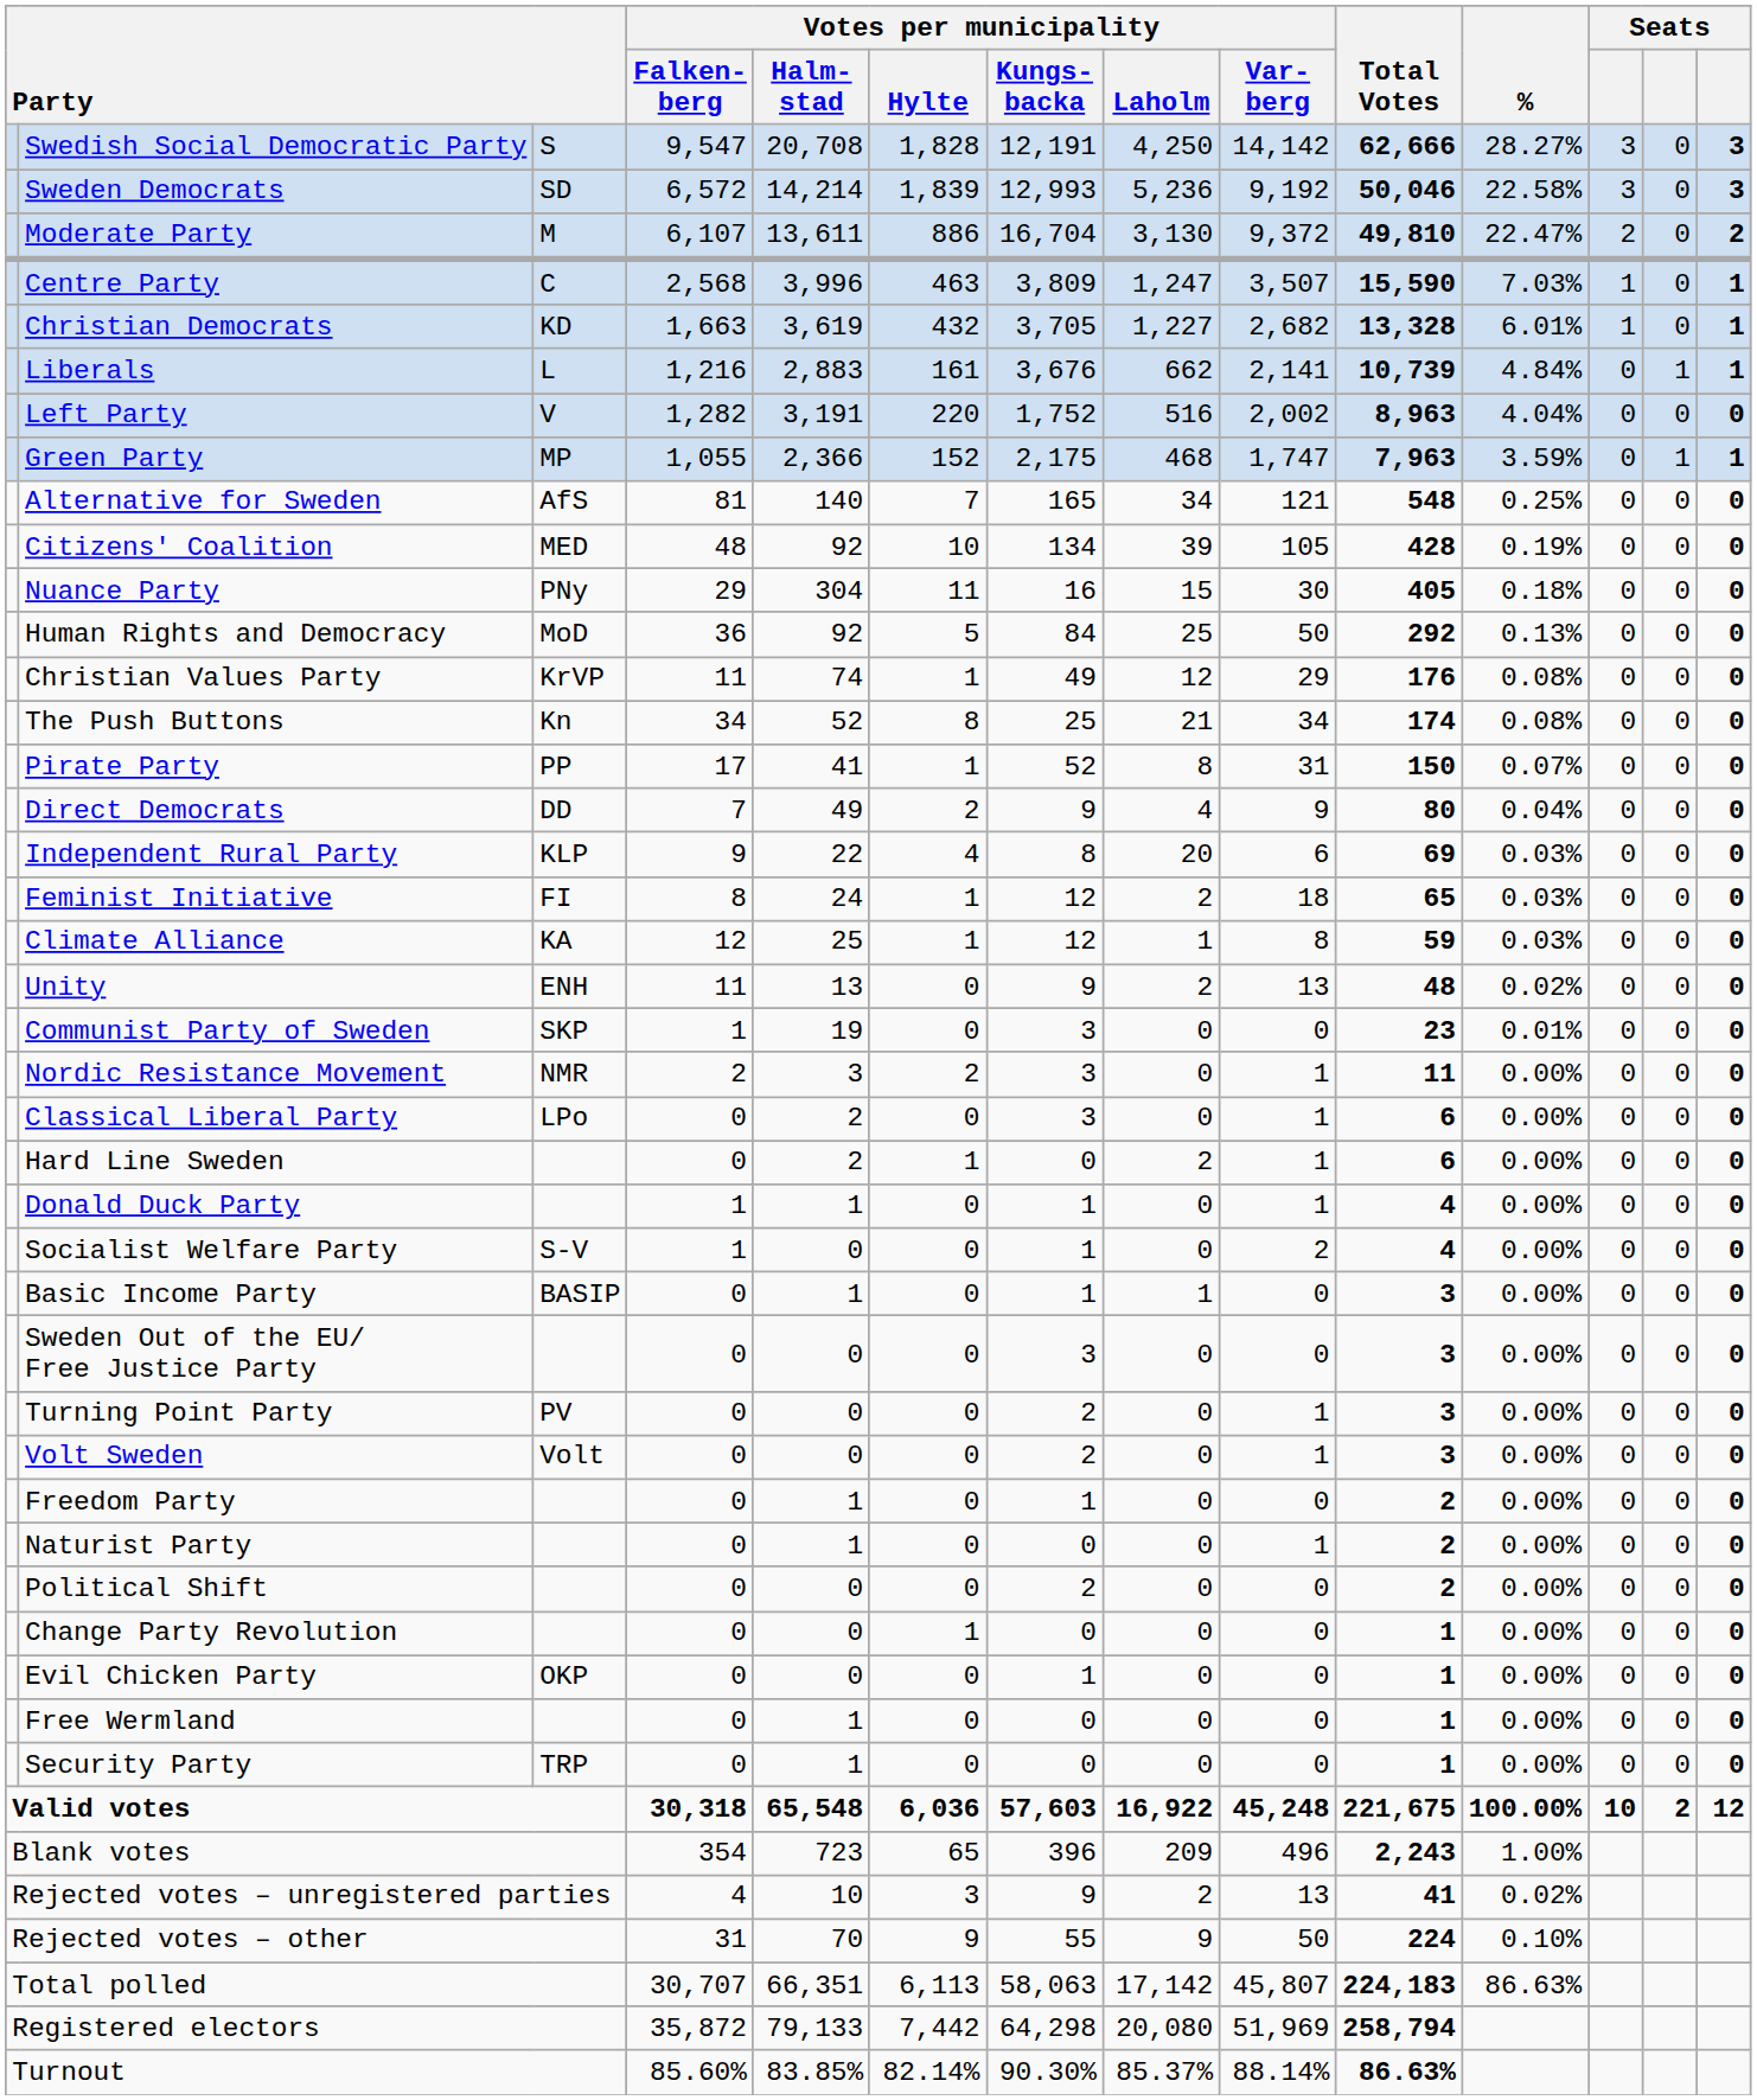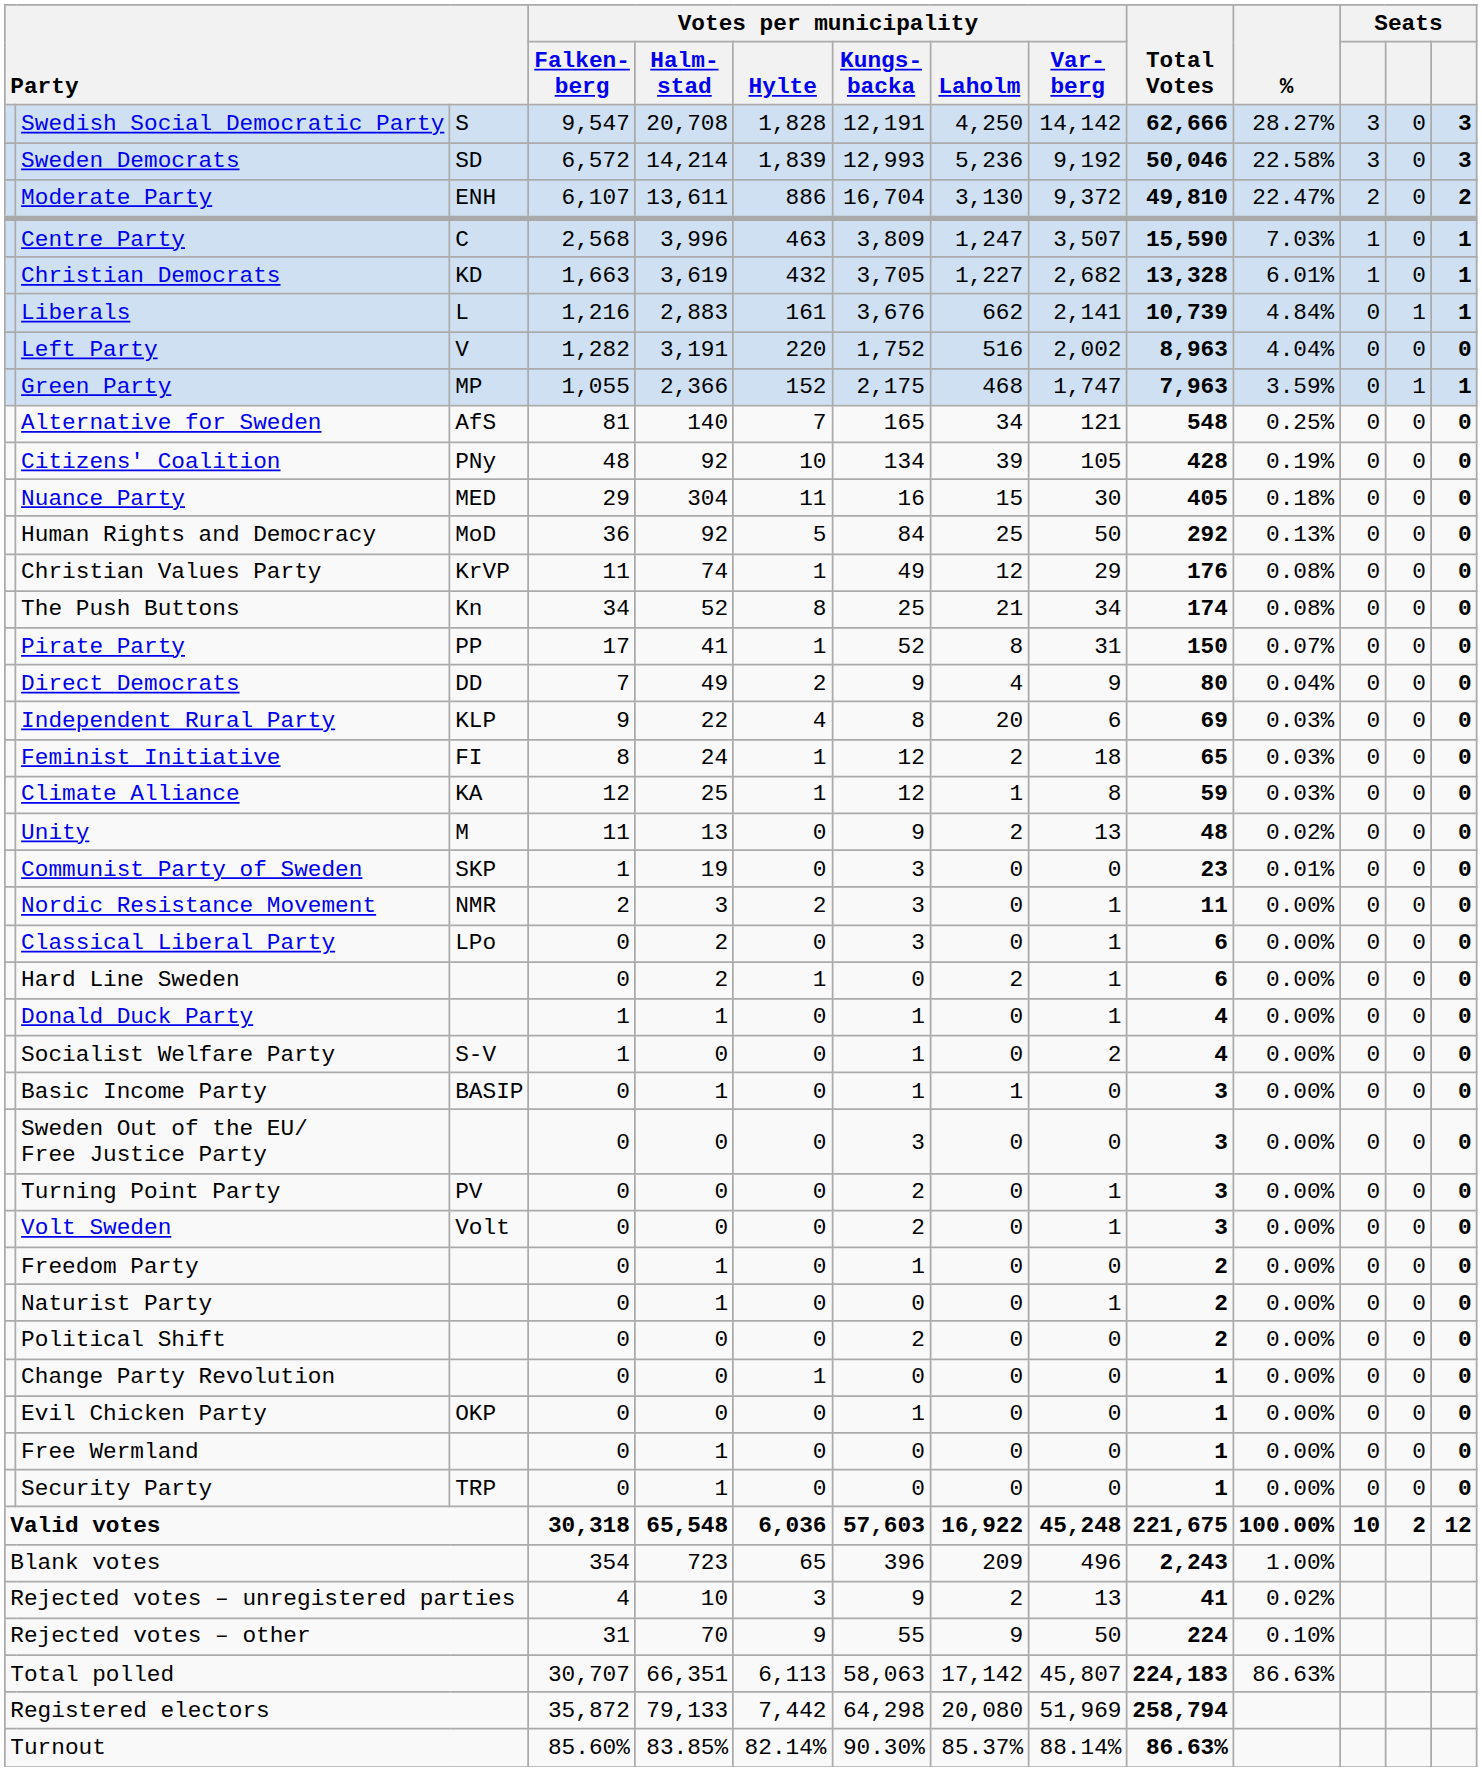Moderate Party | column 3: M -> ENH
Citizens' Coalition | column 3: MED -> PNy
Nuance Party | column 3: PNy -> MED
Unity | column 3: ENH -> M
